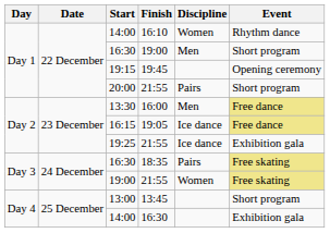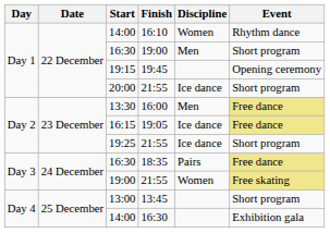20:00 | Discipline: Pairs -> Ice dance
19:25 | Event: Exhibition gala -> Short program
16:30 / 18:35 | Event: Free skating -> Free dance
